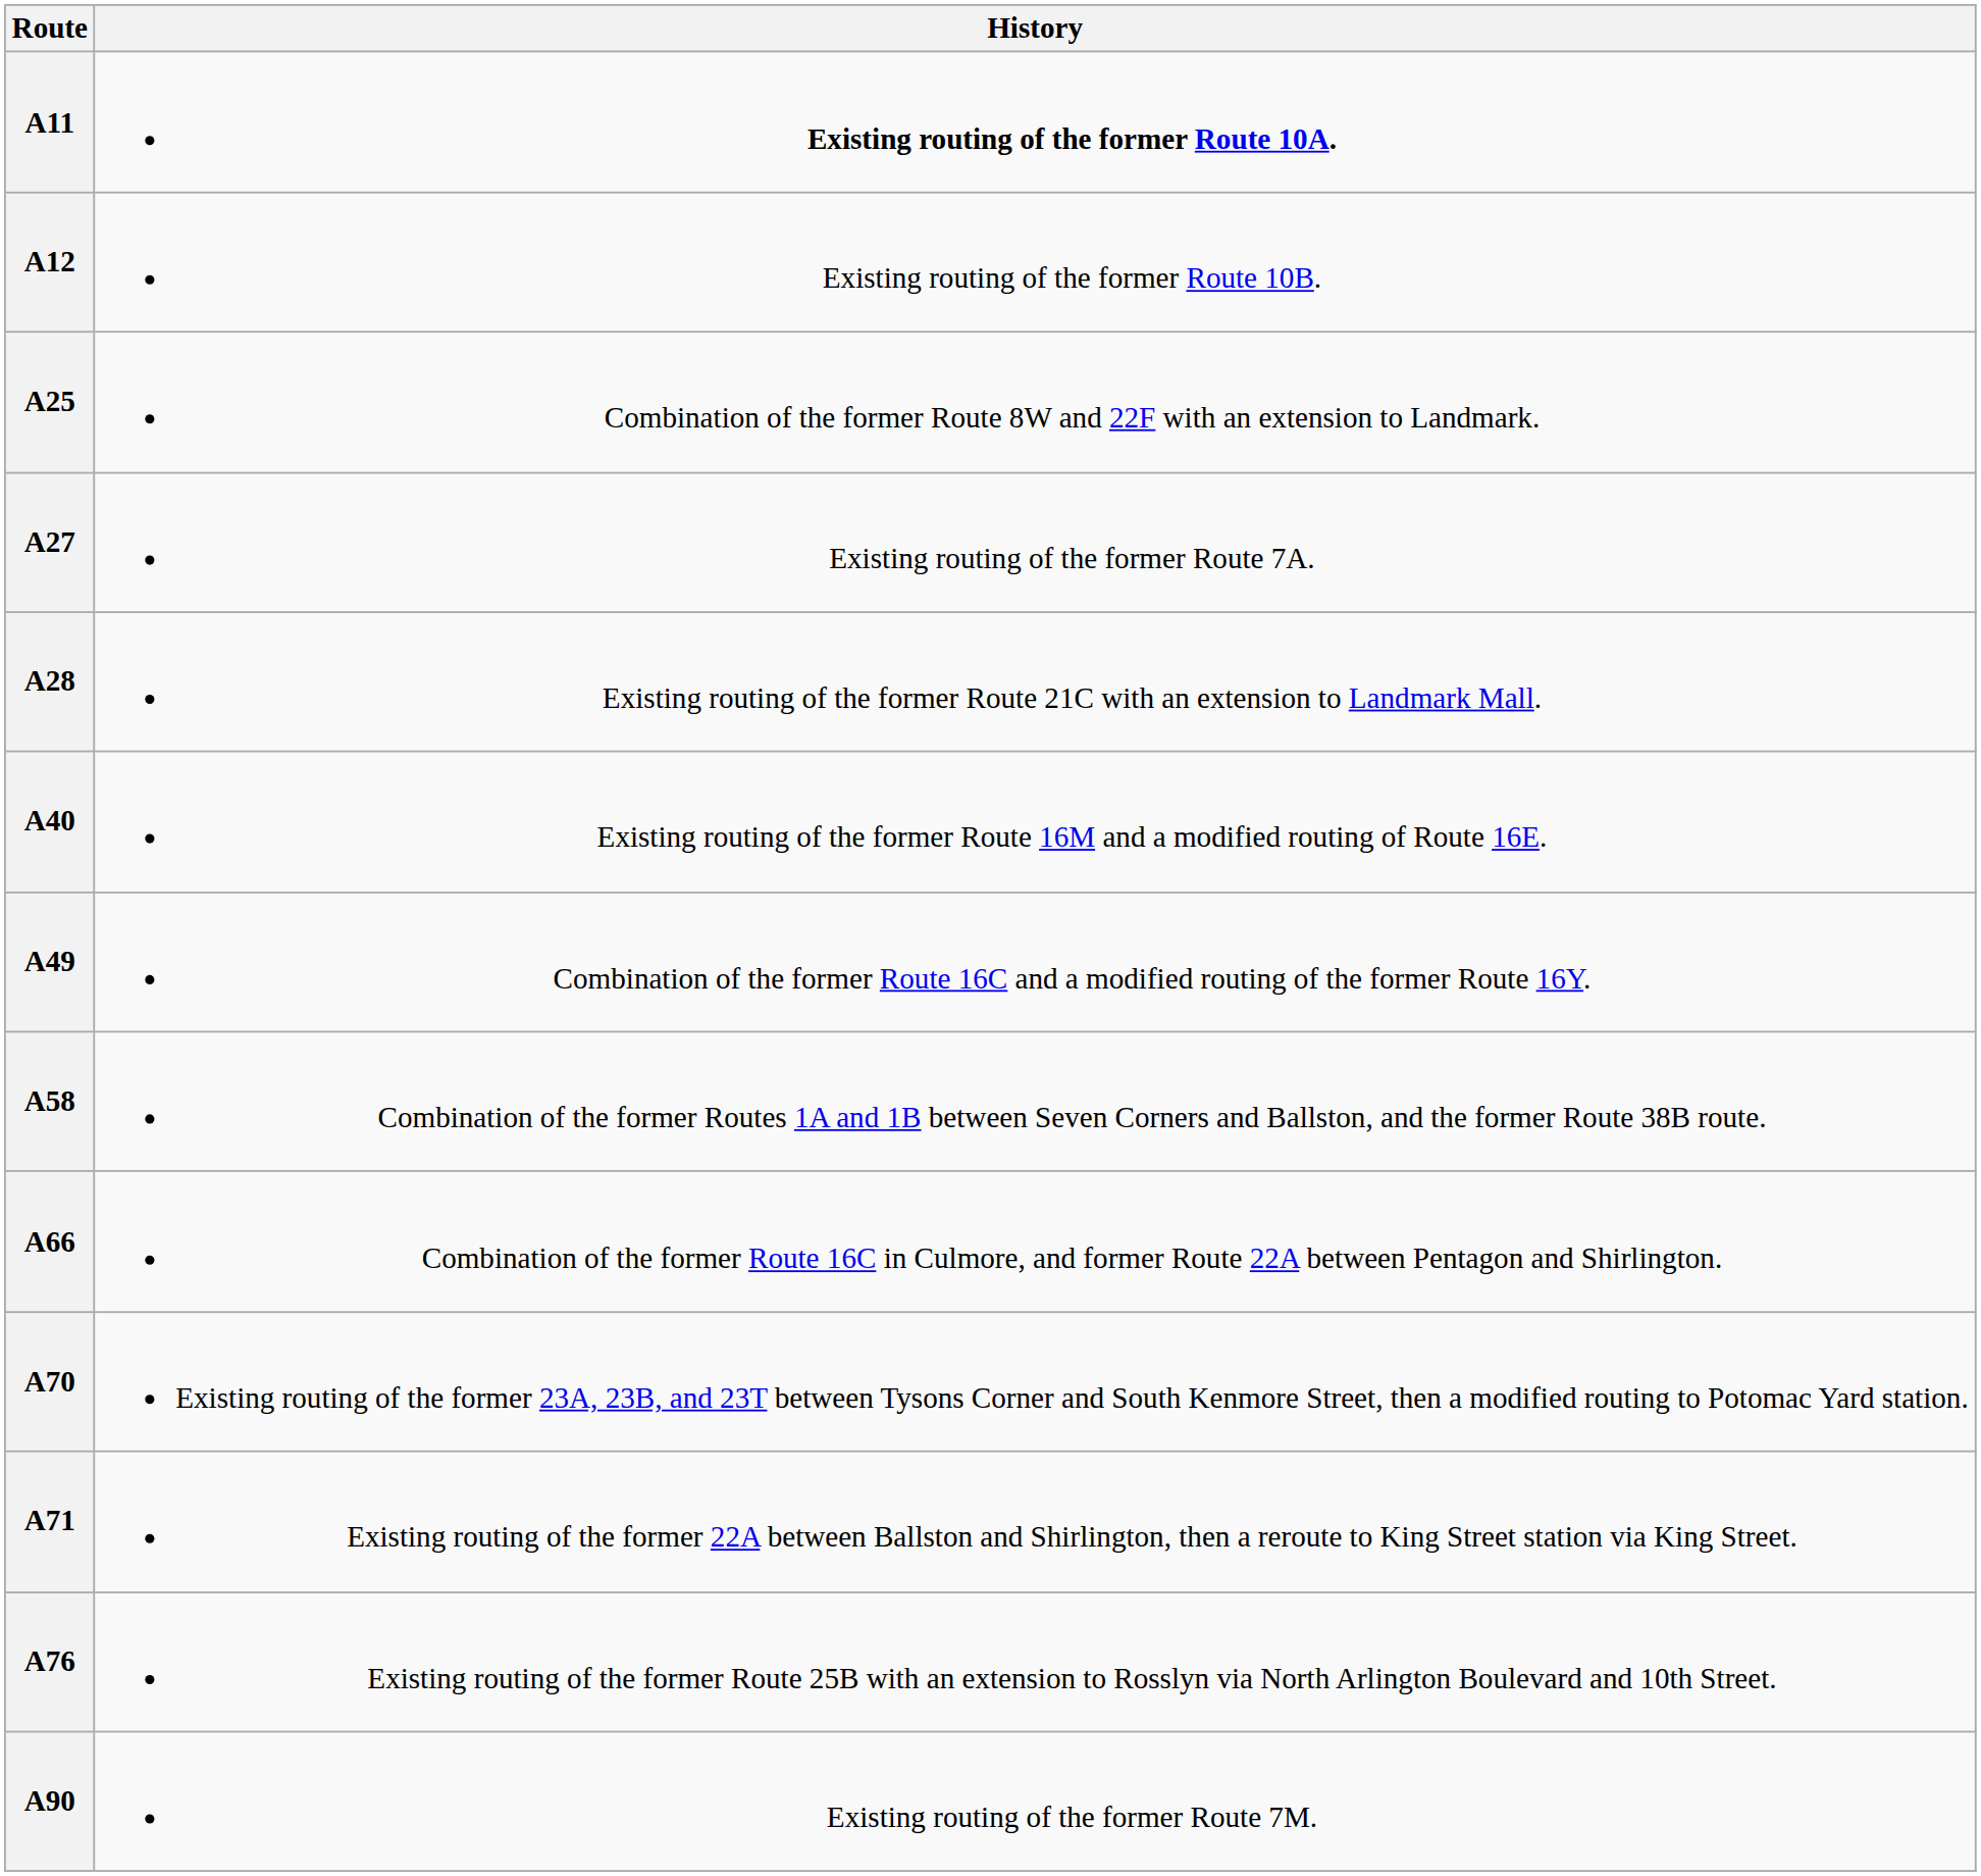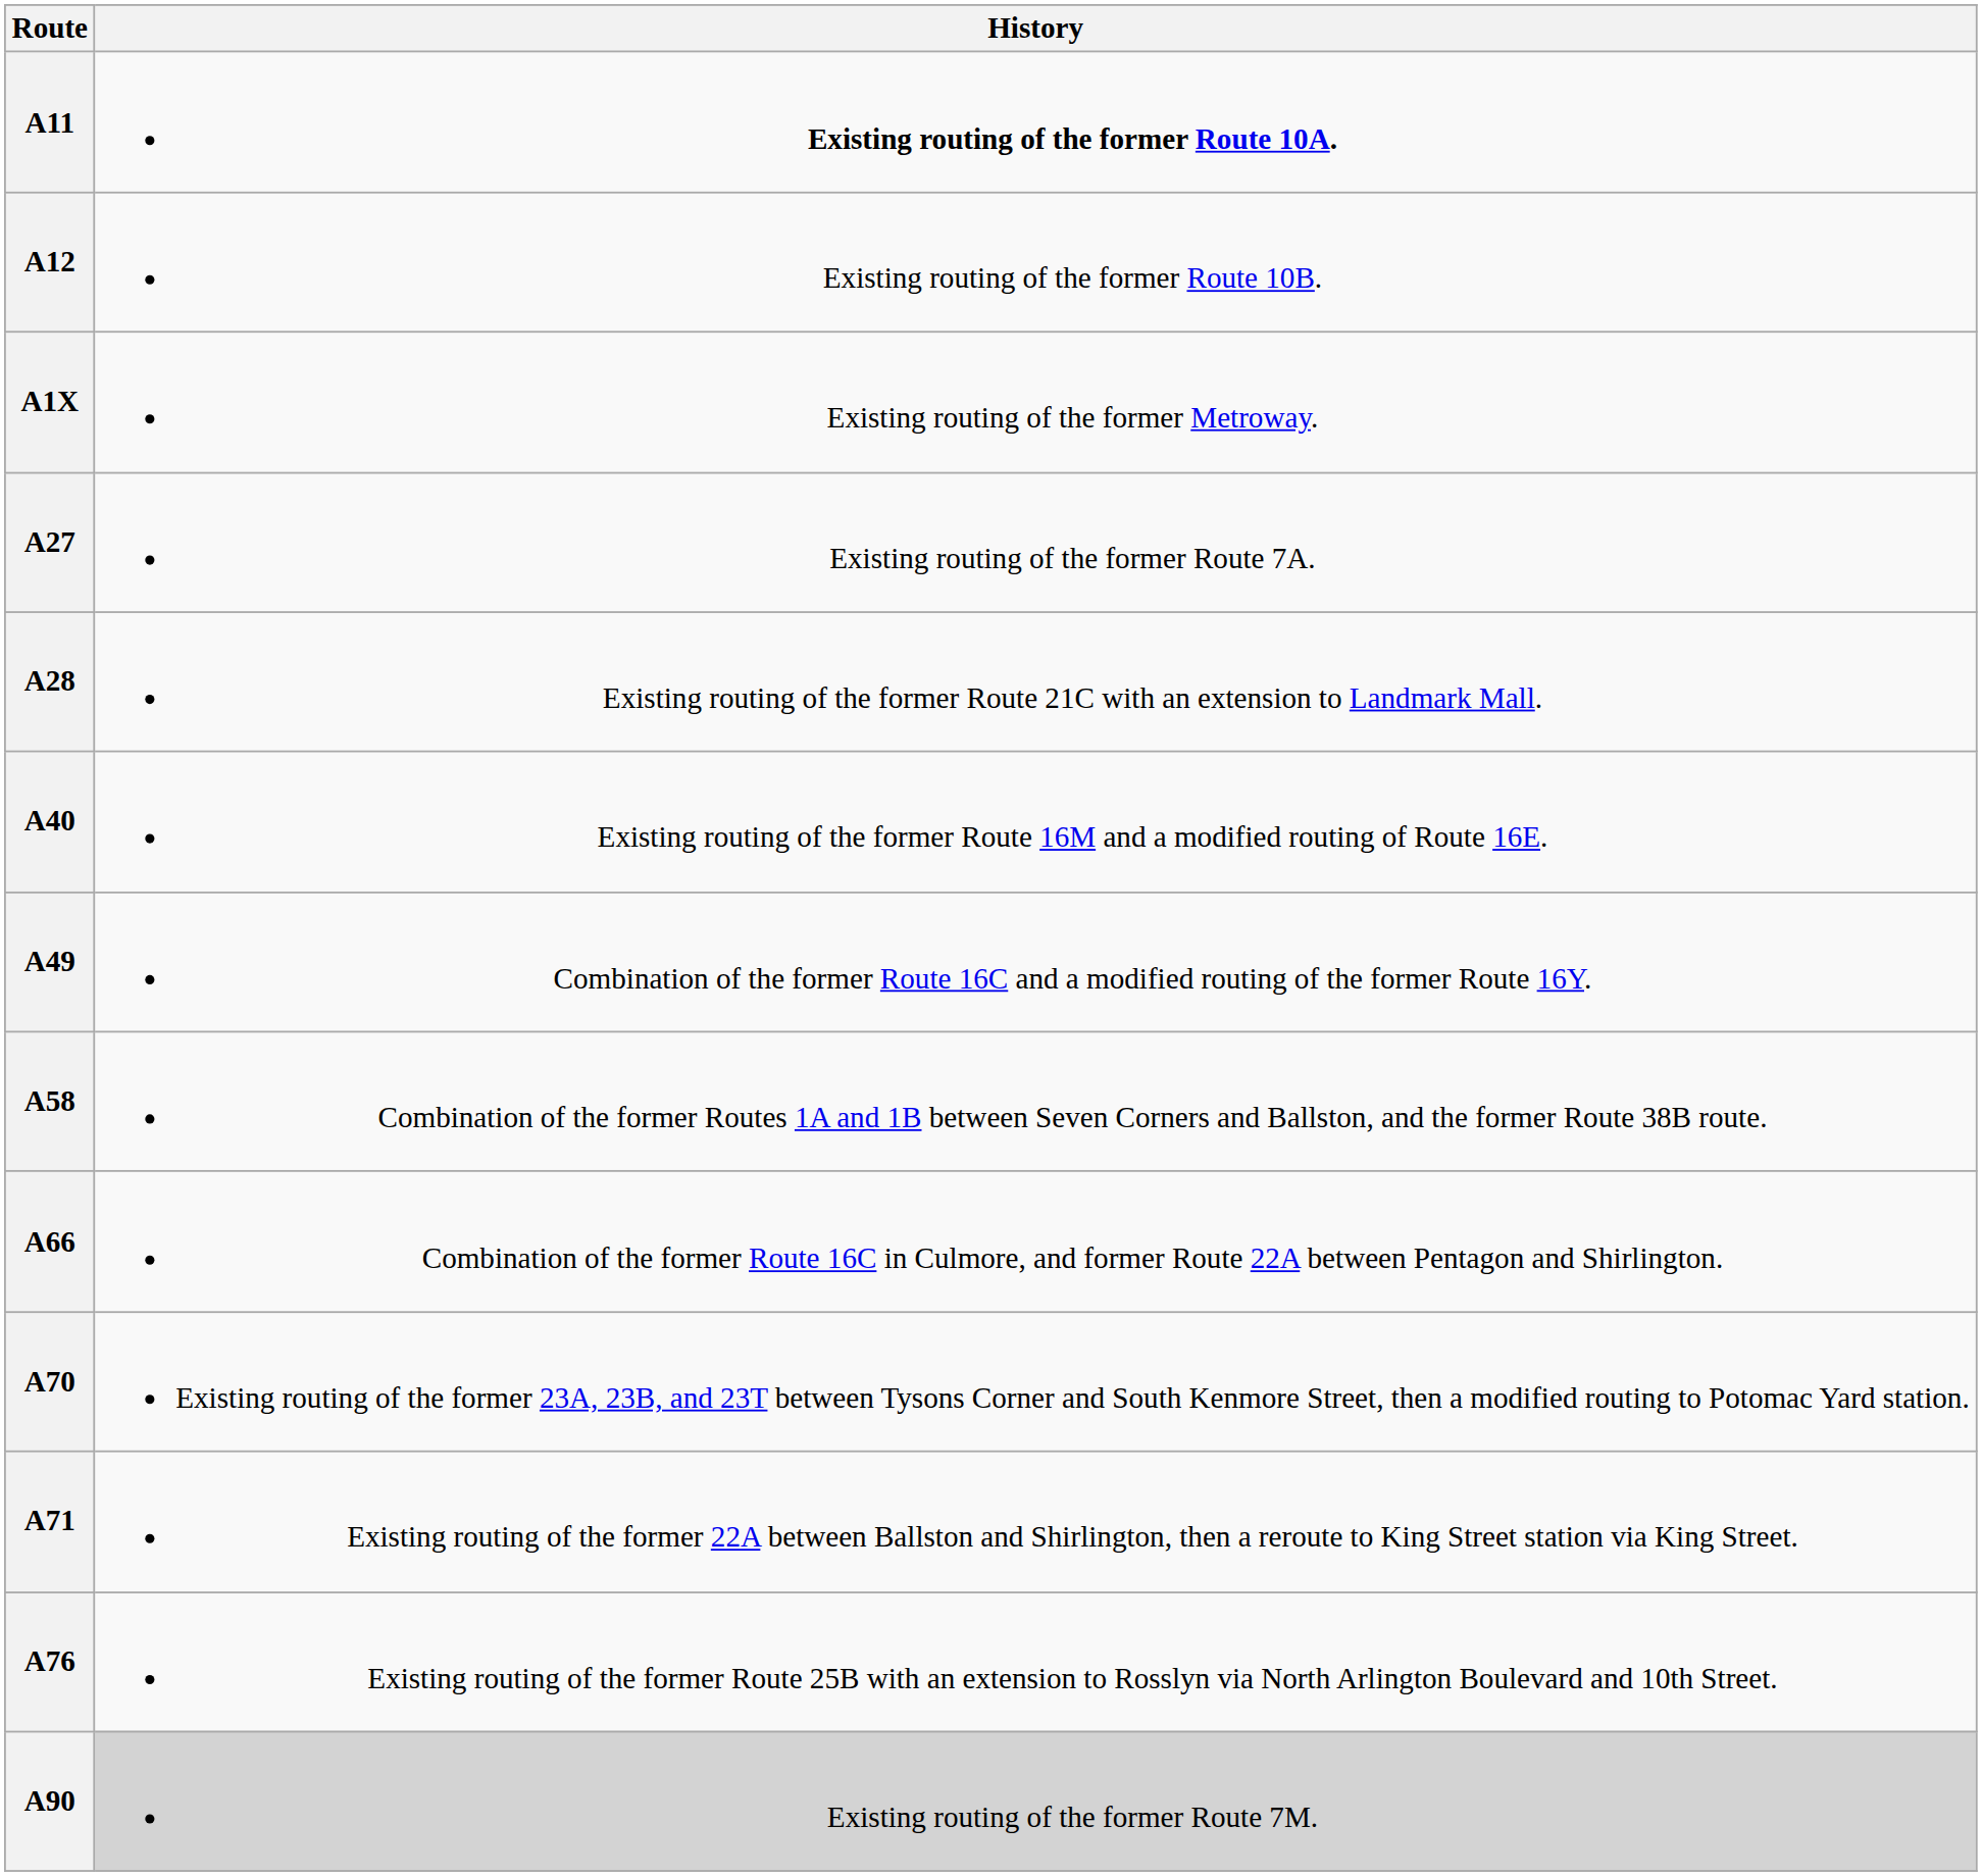+ row: A1X | Existing routing of the former Metroway.
- row: A25 | Combination of the former Route 8W and 22F with an extension to Landmark.
A90 | History: no background -> lightgrey background
